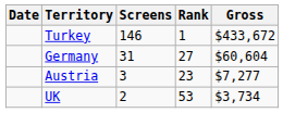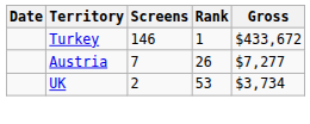- row: Germany | 31 | 27 | $60,604
Austria | Screens: 3 -> 7
Austria | Rank: 23 -> 26
